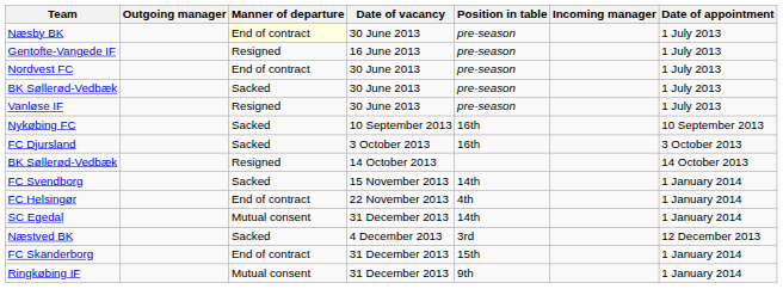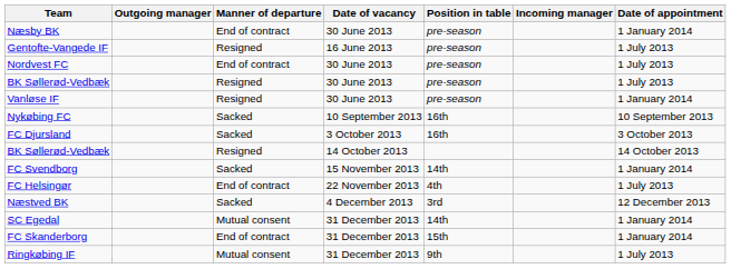Næsby BK | Manner of departure: lightyellow background -> no background
Næsby BK | Date of appointment: 1 July 2013 -> 1 January 2014
BK Søllerød-Vedbæk / 30 June 2013 | Manner of departure: Sacked -> Resigned
Vanløse IF | Date of appointment: 1 July 2013 -> 1 January 2014
FC Helsingør | Date of appointment: 1 January 2014 -> 1 July 2013
rows swapped: Næstved BK <-> SC Egedal
Ringkøbing IF | Date of appointment: 1 January 2014 -> 1 July 2013
